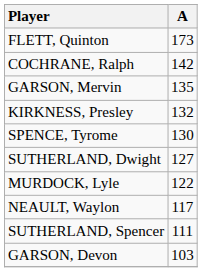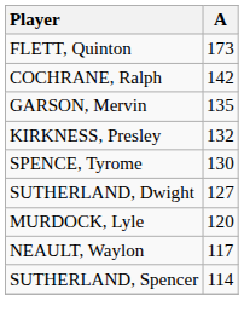MURDOCK, Lyle | A: 122 -> 120
SUTHERLAND, Spencer | A: 111 -> 114
- row: GARSON, Devon | 103
